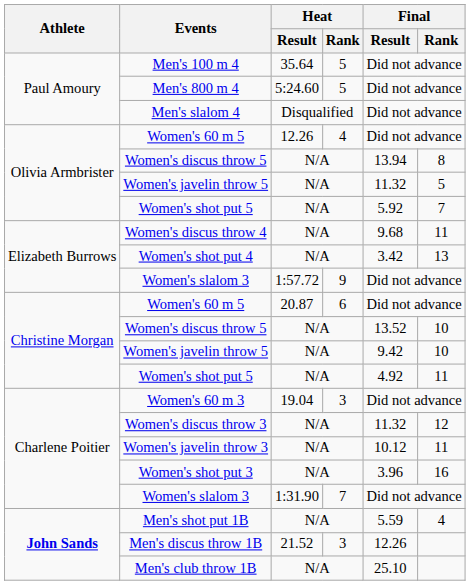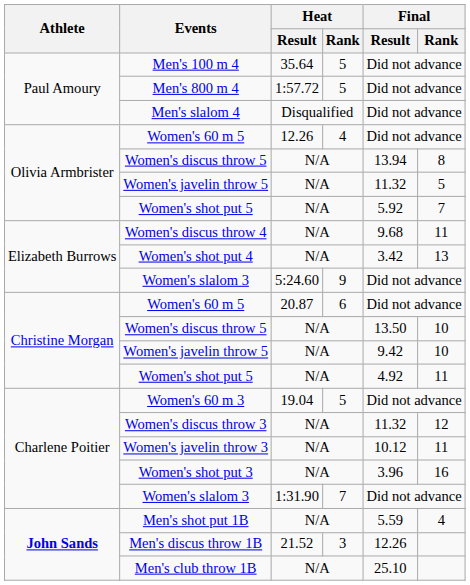Men's 800 m 4 | Heat / Result: 5:24.60 -> 1:57.72
Elizabeth Burrows / Women's slalom 3 | Heat / Result: 1:57.72 -> 5:24.60
Christine Morgan / Women's discus throw 5 | Final / Result: 13.52 -> 13.50
Women's 60 m 3 | Heat / Rank: 3 -> 5
